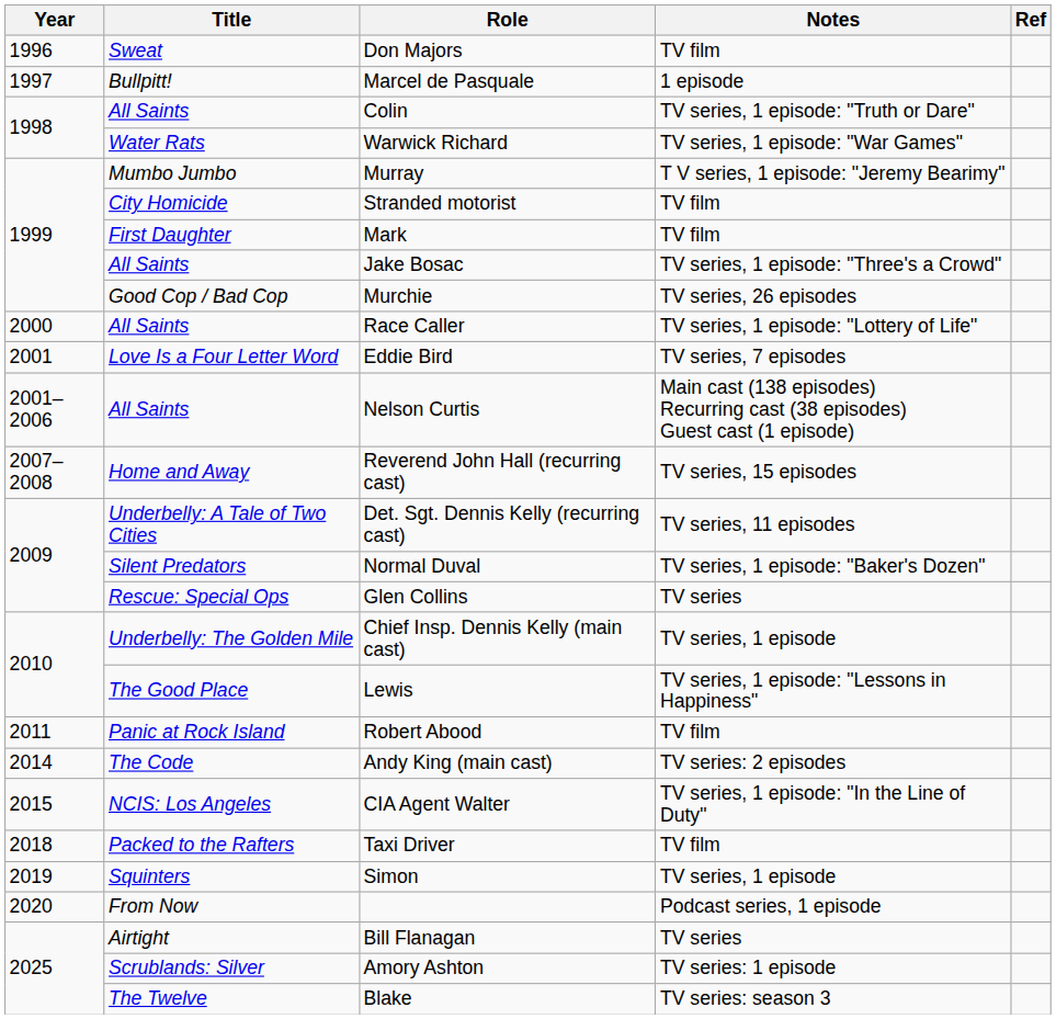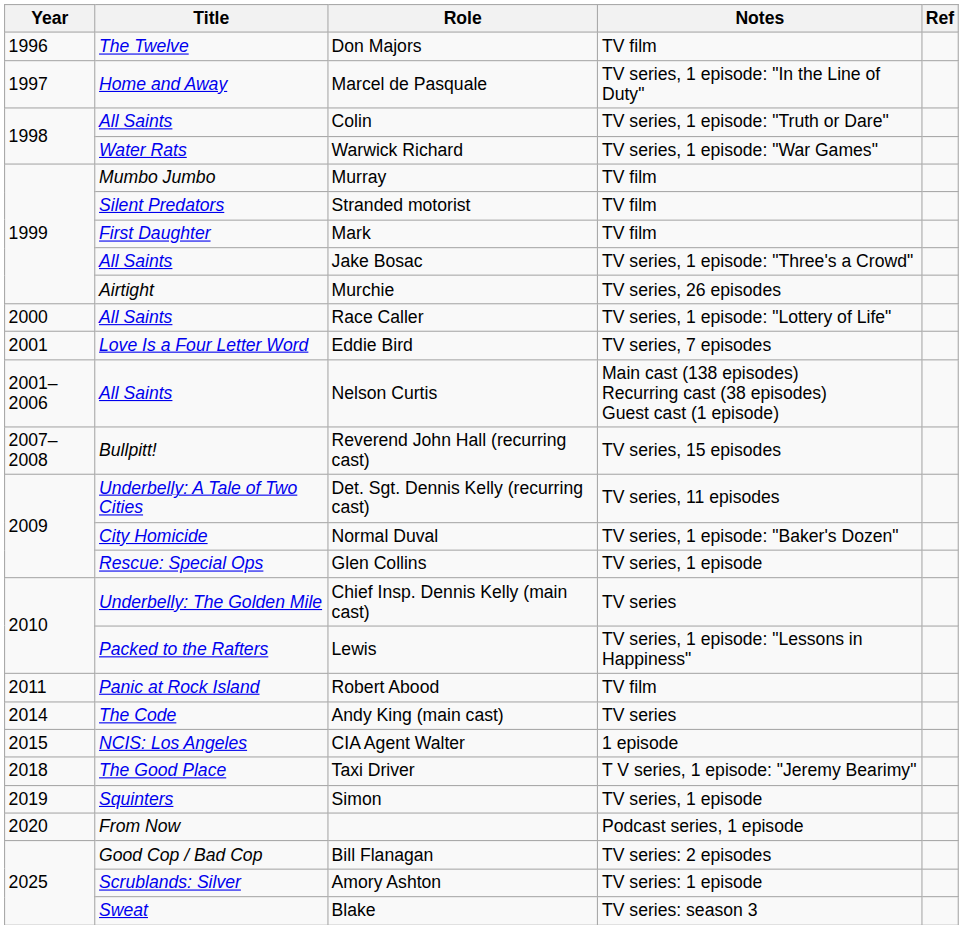Don Majors | Title: Sweat -> The Twelve
Marcel de Pasquale | Title: Bullpitt! -> Home and Away
Marcel de Pasquale | Notes: 1 episode -> TV series, 1 episode: "In the Line of Duty"
Murray | Notes: T V series, 1 episode: "Jeremy Bearimy" -> TV film
Stranded motorist | Title: City Homicide -> Silent Predators
Murchie | Title: Good Cop / Bad Cop -> Airtight
Reverend John Hall (recurring cast) | Title: Home and Away -> Bullpitt!
Normal Duval | Title: Silent Predators -> City Homicide
Glen Collins | Notes: TV series -> TV series, 1 episode
Chief Insp. Dennis Kelly (main cast) | Notes: TV series, 1 episode -> TV series
Lewis | Title: The Good Place -> Packed to the Rafters
Andy King (main cast) | Notes: TV series: 2 episodes -> TV series
CIA Agent Walter | Notes: TV series, 1 episode: "In the Line of Duty" -> 1 episode
Taxi Driver | Title: Packed to the Rafters -> The Good Place
Taxi Driver | Notes: TV film -> T V series, 1 episode: "Jeremy Bearimy"
Bill Flanagan | Title: Airtight -> Good Cop / Bad Cop
Bill Flanagan | Notes: TV series -> TV series: 2 episodes
Blake | Title: The Twelve -> Sweat
